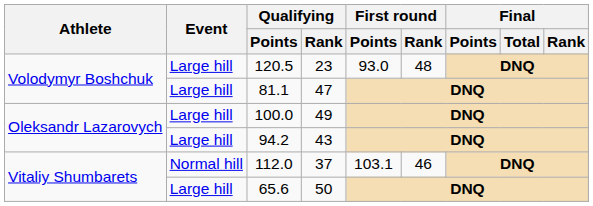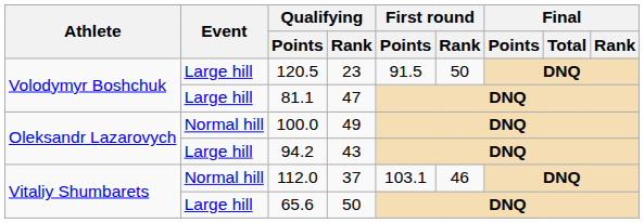120.5 | First round / Points: 93.0 -> 91.5
120.5 | First round / Rank: 48 -> 50
100.0 | Event: Large hill -> Normal hill
